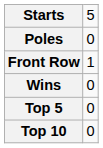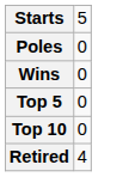- row: Front Row | 1
+ row: Retired | 4
